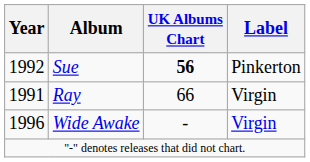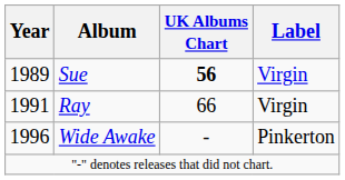Sue | Year: 1992 -> 1989
Sue | Label: Pinkerton -> Virgin
Wide Awake | Label: Virgin -> Pinkerton
